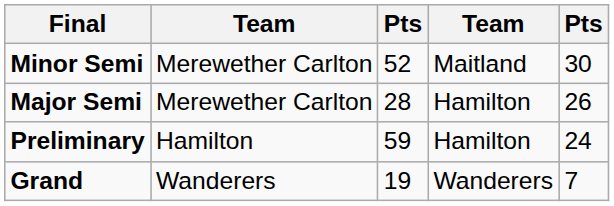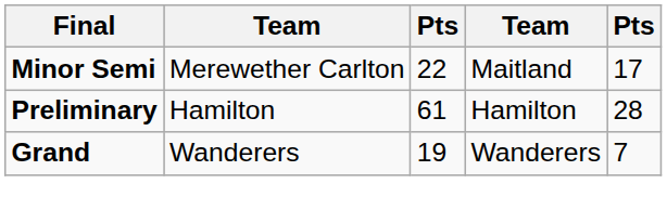Minor Semi | column 3: 52 -> 22
Minor Semi | column 5: 30 -> 17
- row: Major Semi | Merewether Carlton | 28 | Hamilton | 26
Preliminary | column 3: 59 -> 61
Preliminary | column 5: 24 -> 28
